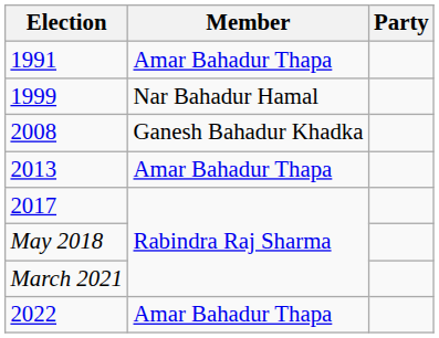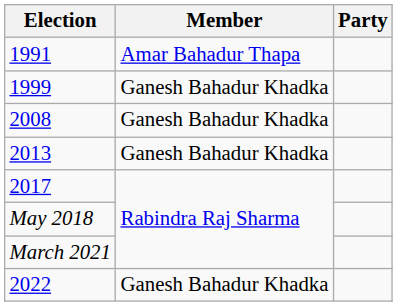1999 | Member: Nar Bahadur Hamal -> Ganesh Bahadur Khadka
2013 | Member: Amar Bahadur Thapa -> Ganesh Bahadur Khadka
2022 | Member: Amar Bahadur Thapa -> Ganesh Bahadur Khadka
